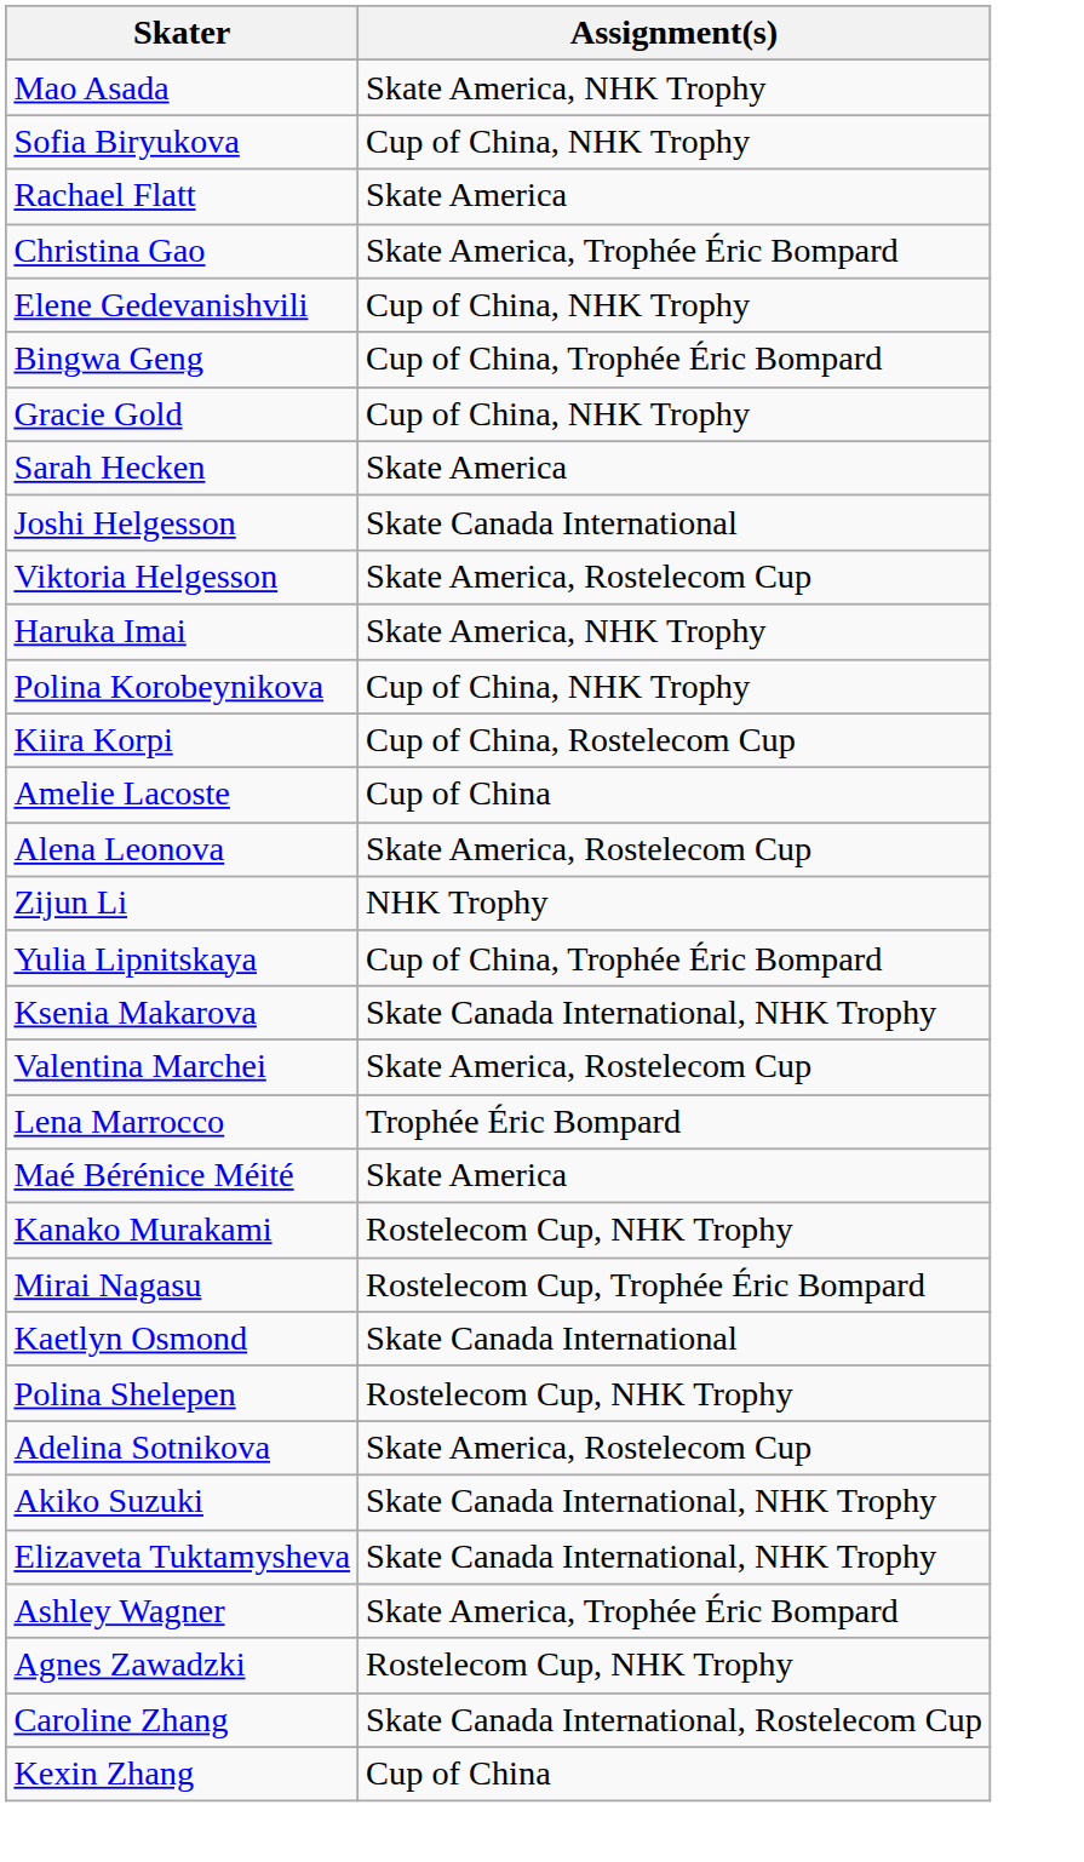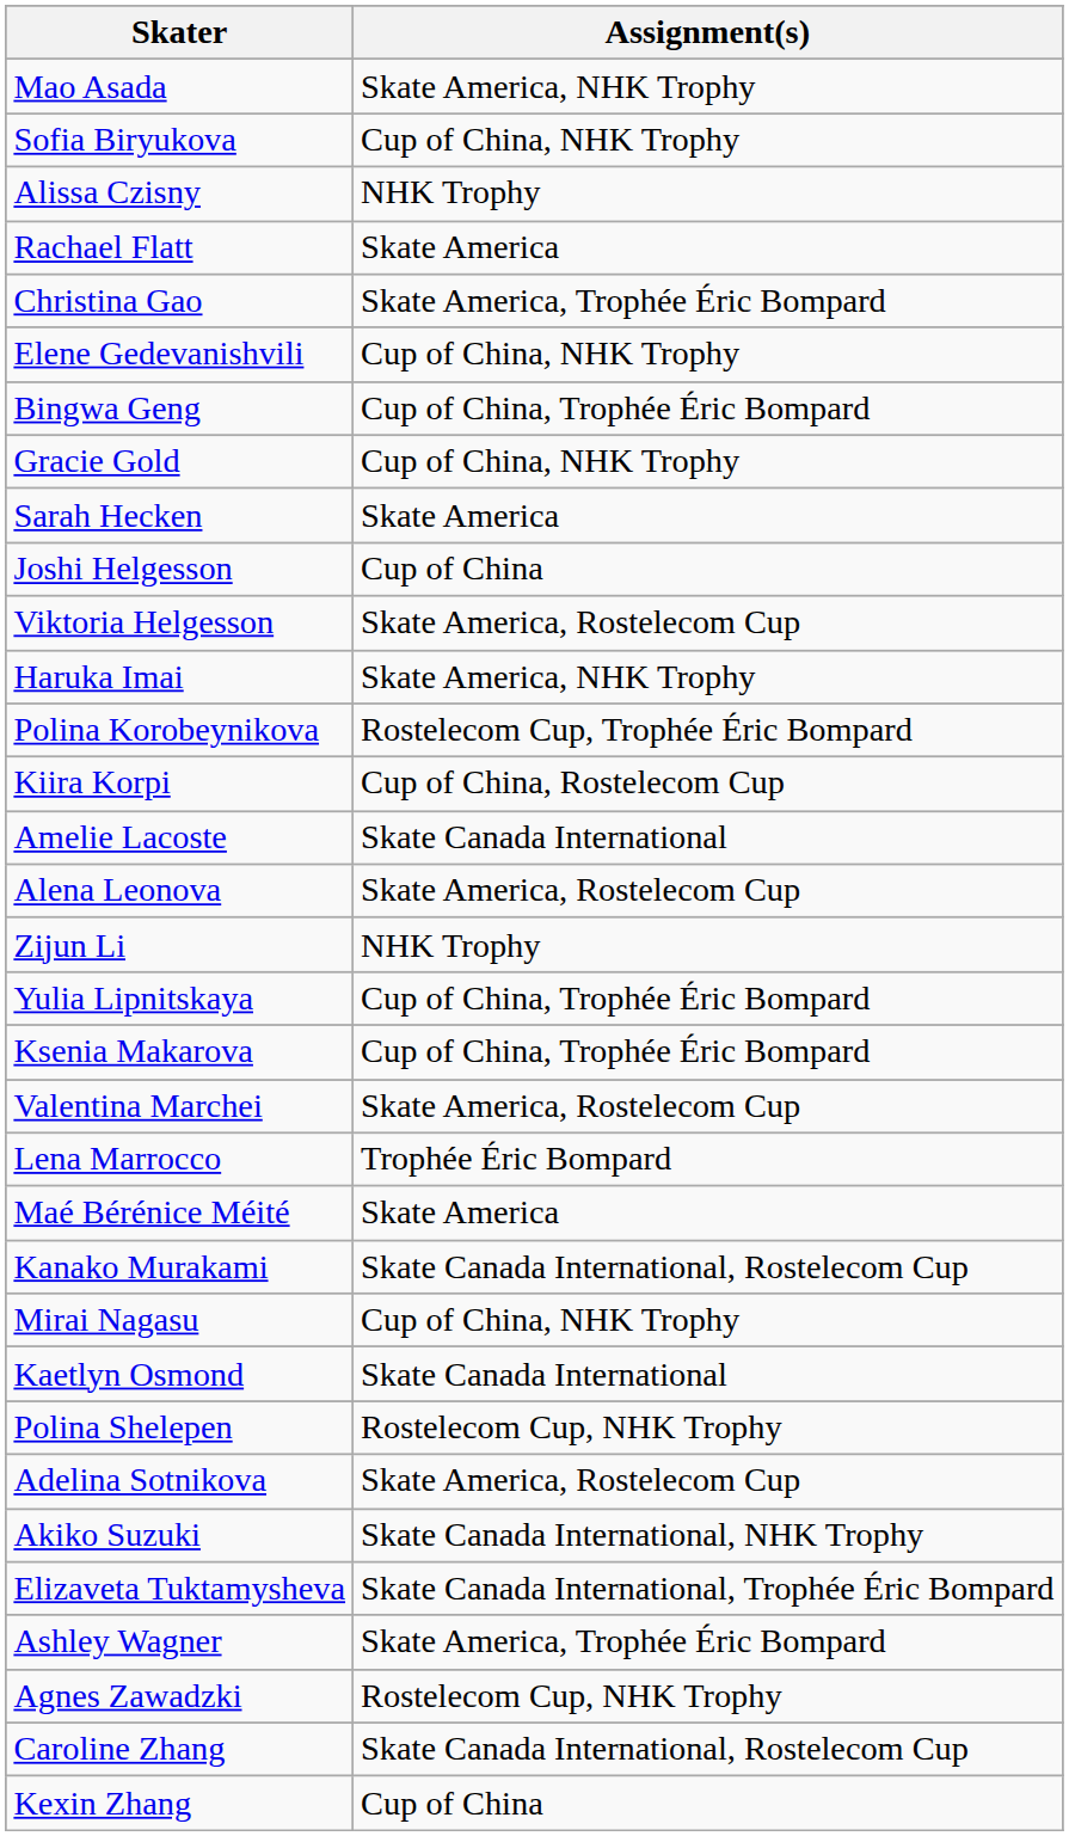+ row: Alissa Czisny | NHK Trophy
Joshi Helgesson | Assignment(s): Skate Canada International -> Cup of China
Polina Korobeynikova | Assignment(s): Cup of China, NHK Trophy -> Rostelecom Cup, Trophée Éric Bompard
Amelie Lacoste | Assignment(s): Cup of China -> Skate Canada International
Ksenia Makarova | Assignment(s): Skate Canada International, NHK Trophy -> Cup of China, Trophée Éric Bompard
Kanako Murakami | Assignment(s): Rostelecom Cup, NHK Trophy -> Skate Canada International, Rostelecom Cup
Mirai Nagasu | Assignment(s): Rostelecom Cup, Trophée Éric Bompard -> Cup of China, NHK Trophy
Elizaveta Tuktamysheva | Assignment(s): Skate Canada International, NHK Trophy -> Skate Canada International, Trophée Éric Bompard
